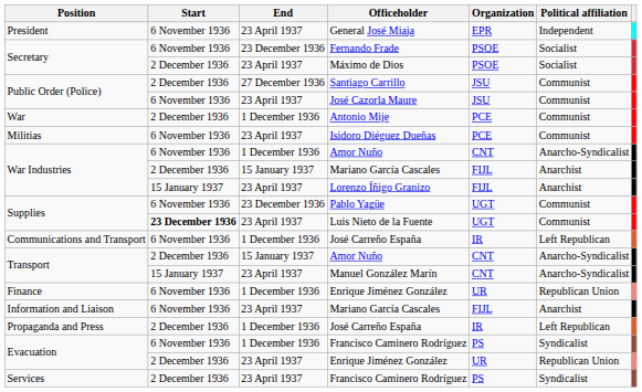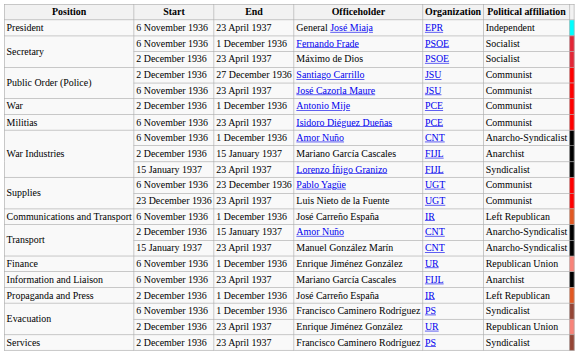Fernando Frade | End: 23 December 1936 -> 1 December 1936
Lorenzo Íñigo Granizo | Political affiliation: Anarchist -> Syndicalist
Luis Nieto de la Fuente | Start: bold -> normal
